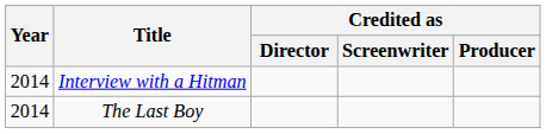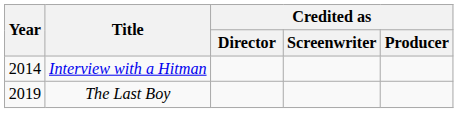The Last Boy | Year: 2014 -> 2019
